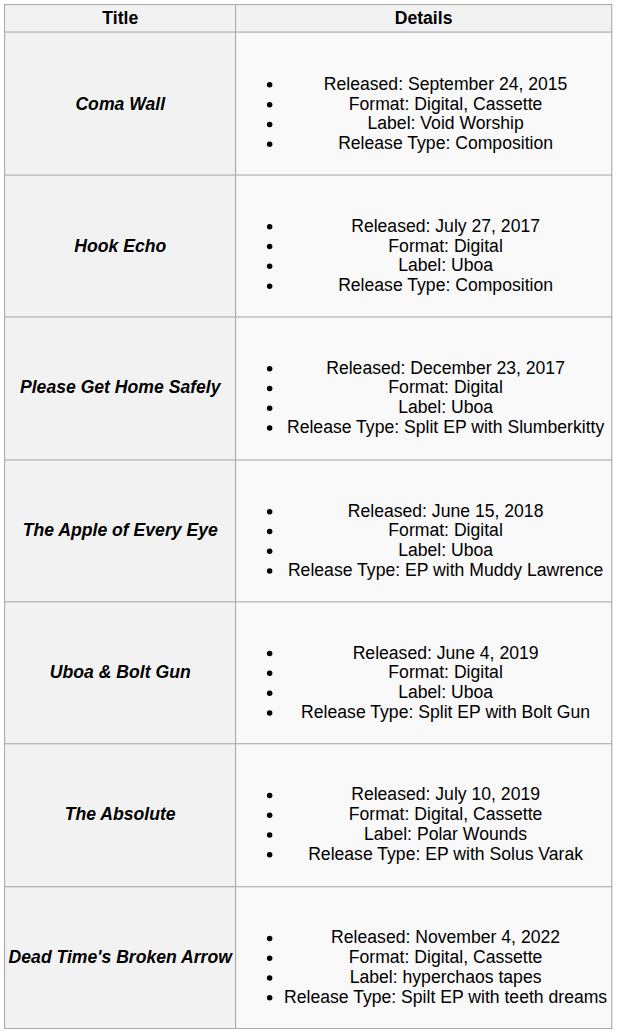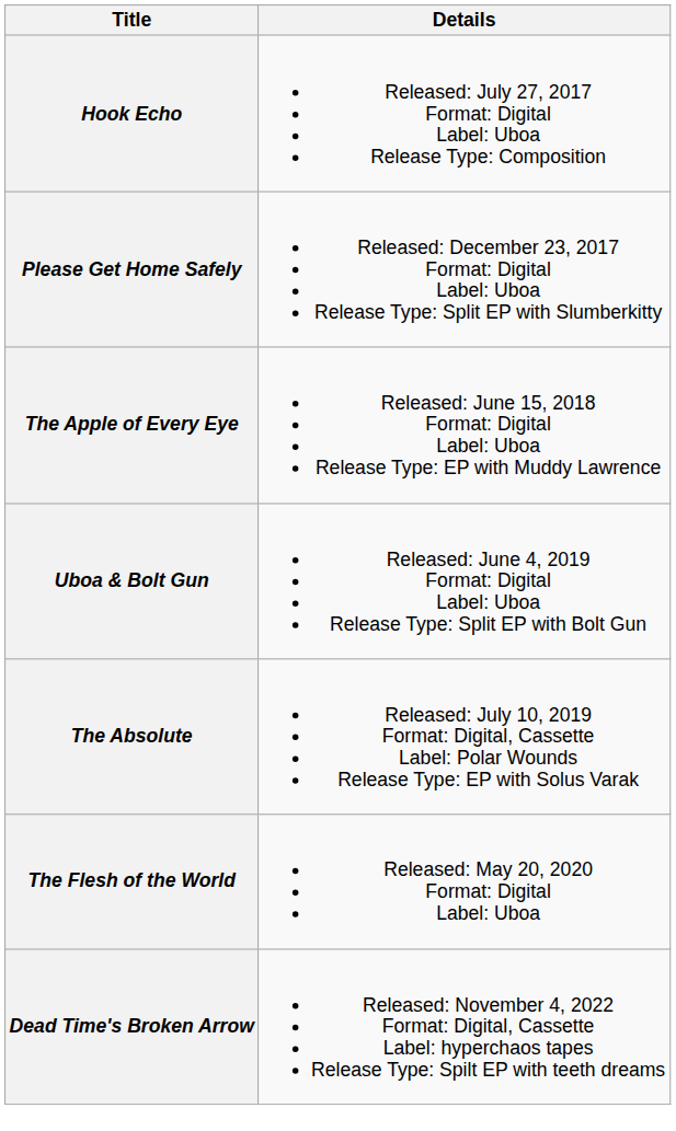- row: Coma Wall | Released: September 24, 2015 Format: Digital, Cassette Label: Void Worship Release Type: Composition
+ row: The Flesh of the World | Released: May 20, 2020 Format: Digital Label: Uboa
